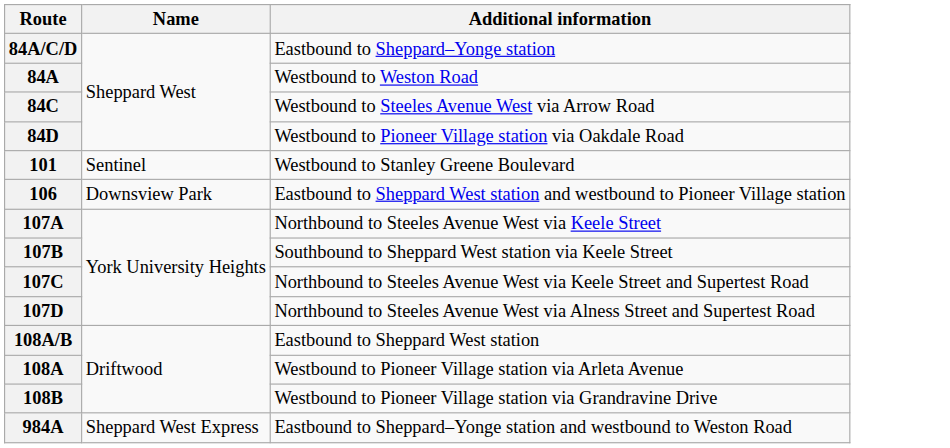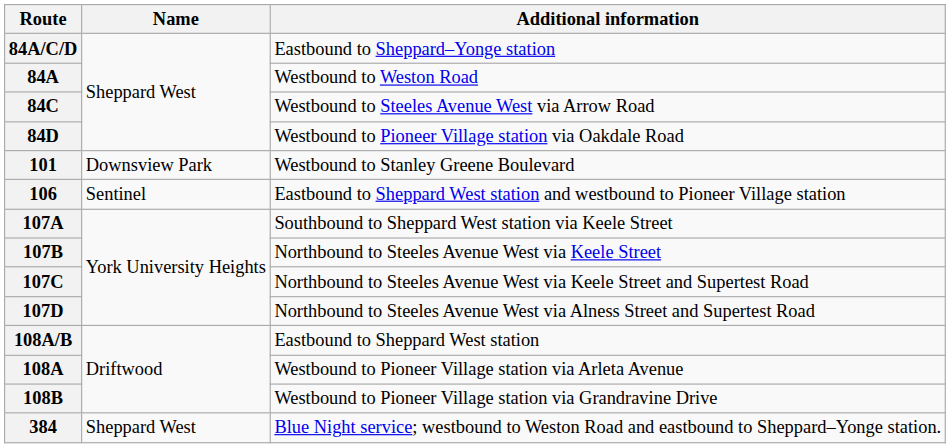101 | Name: Sentinel -> Downsview Park
106 | Name: Downsview Park -> Sentinel
107A | Additional information: Northbound to Steeles Avenue West via Keele Street -> Southbound to Sheppard West station via Keele Street
107B | Additional information: Southbound to Sheppard West station via Keele Street -> Northbound to Steeles Avenue West via Keele Street
- row: 984A | Sheppard West Express | Eastbound to Sheppard–Yonge station and westbound to Weston Road
+ row: 384 | Sheppard West | Blue Night service; westbound to Weston Road and eastbound to Sheppard–Yonge station.
